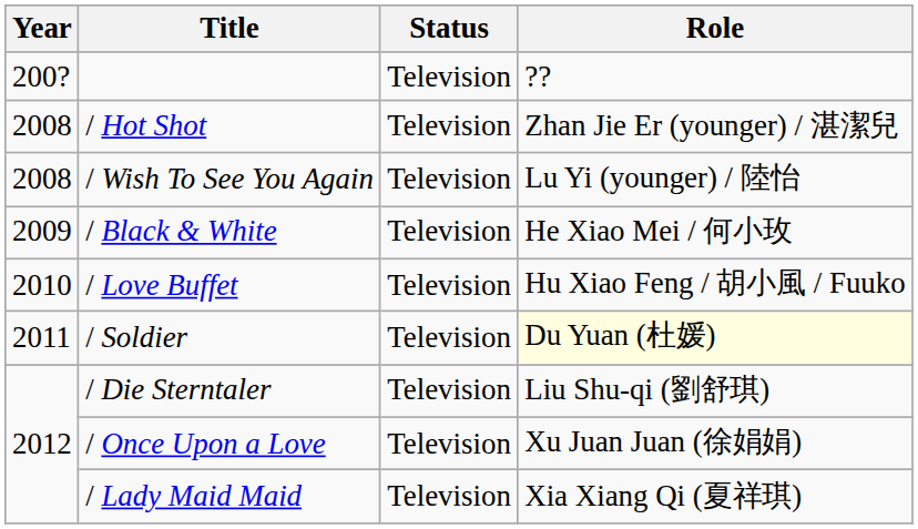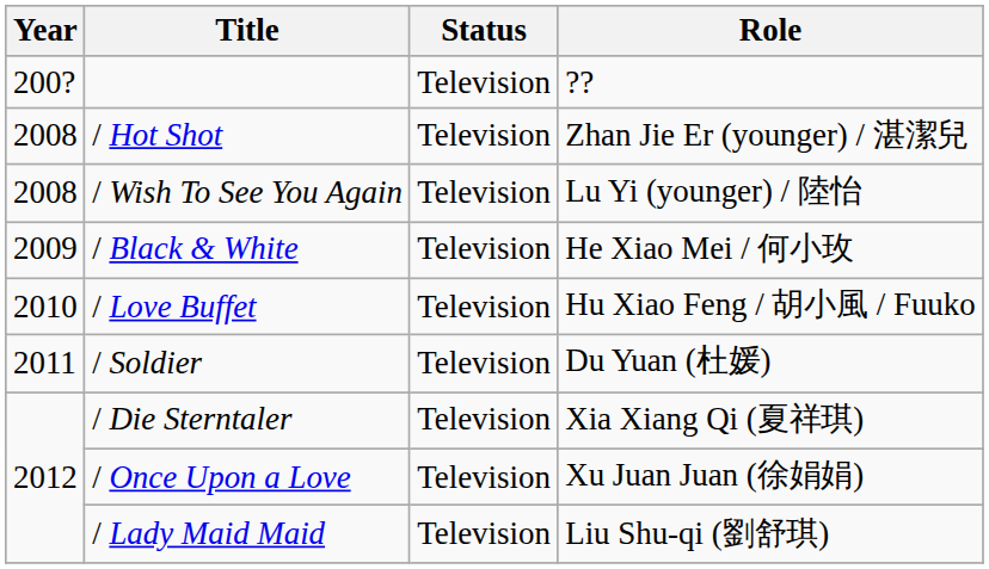/ Soldier | Role: lightyellow background -> no background
/ Die Sterntaler | Role: Liu Shu-qi (劉舒琪) -> Xia Xiang Qi (夏祥琪)
/ Lady Maid Maid | Role: Xia Xiang Qi (夏祥琪) -> Liu Shu-qi (劉舒琪)
